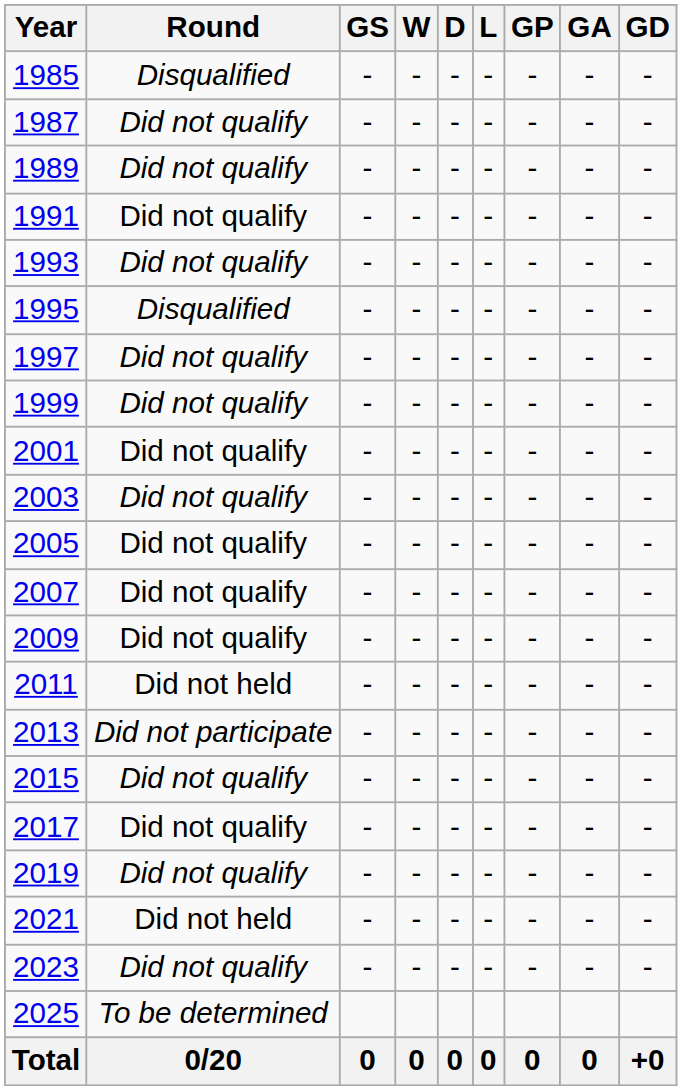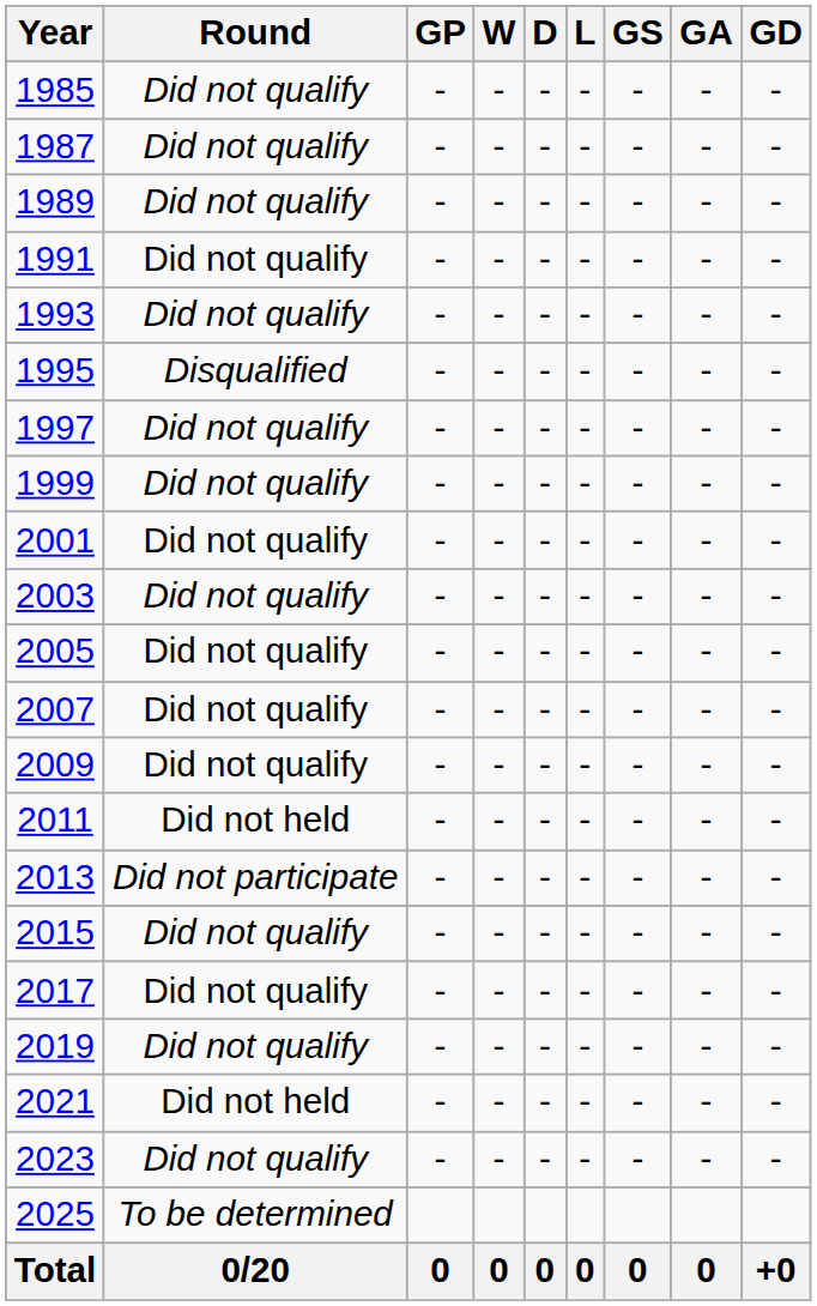columns swapped: GP <-> GS
1985 | Round: Disqualified -> Did not qualify
